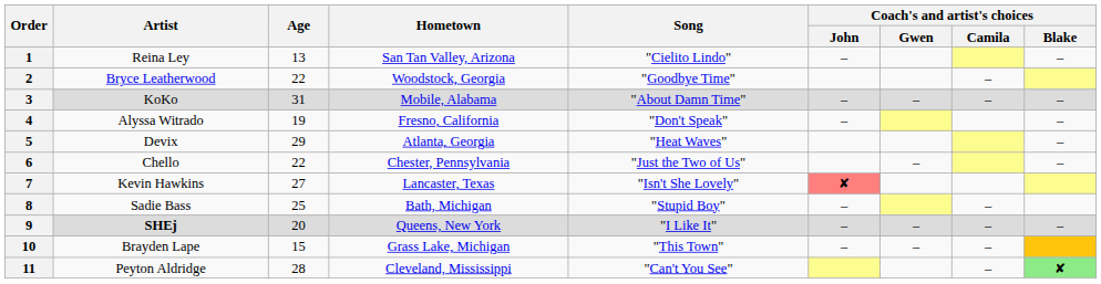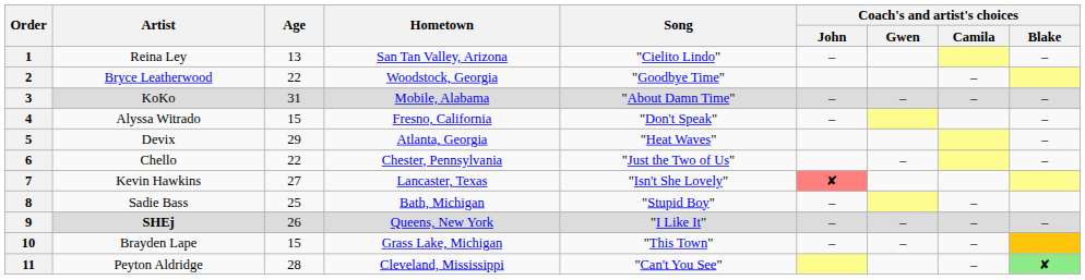4 | Age: 19 -> 15
9 | Age: 20 -> 26
